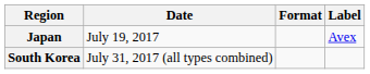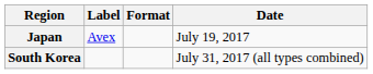columns swapped: Date <-> Label
